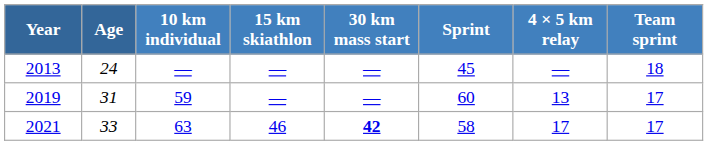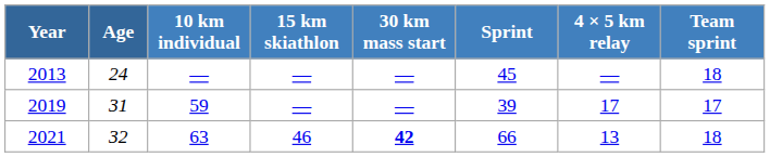2019 | Sprint: 60 -> 39
2019 | 4 × 5 km relay: 13 -> 17
2021 | Age: 33 -> 32
2021 | Sprint: 58 -> 66
2021 | 4 × 5 km relay: 17 -> 13
2021 | Team sprint: 17 -> 18
